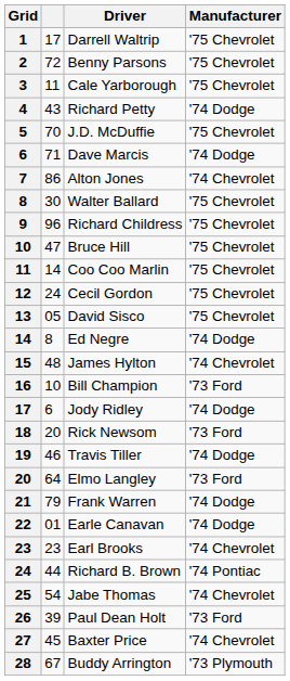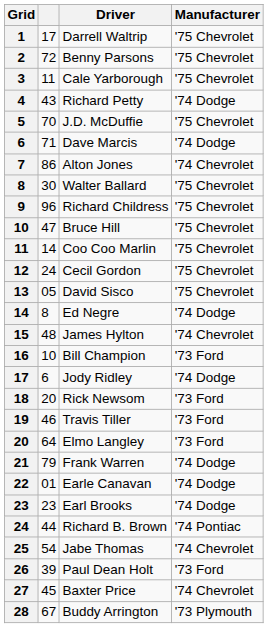Travis Tiller | Manufacturer: '74 Dodge -> '73 Ford
Earl Brooks | Manufacturer: '74 Chevrolet -> '74 Dodge
